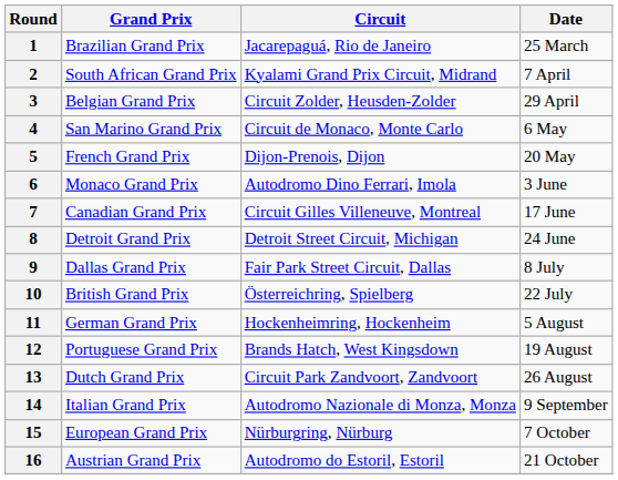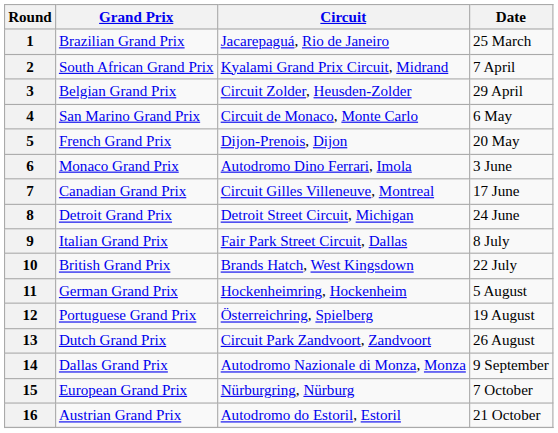9 | Grand Prix: Dallas Grand Prix -> Italian Grand Prix
10 | Circuit: Österreichring, Spielberg -> Brands Hatch, West Kingsdown
12 | Circuit: Brands Hatch, West Kingsdown -> Österreichring, Spielberg
14 | Grand Prix: Italian Grand Prix -> Dallas Grand Prix
